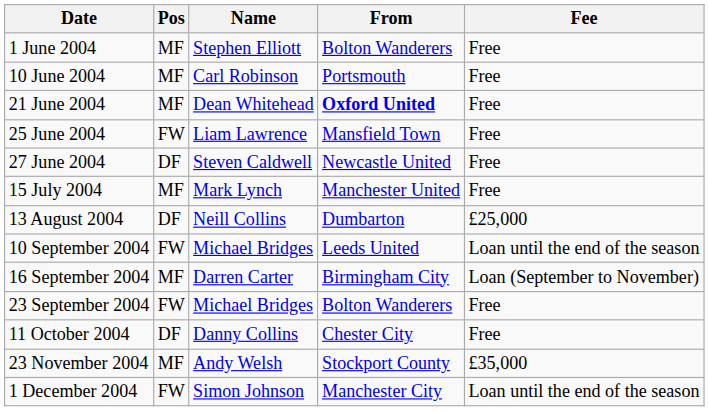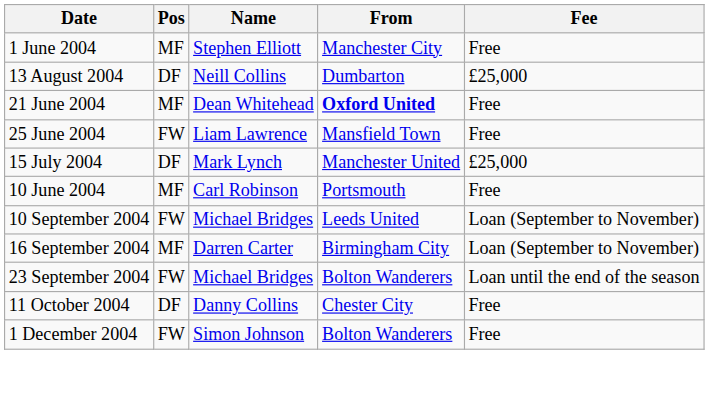1 June 2004 | From: Bolton Wanderers -> Manchester City
rows swapped: 10 June 2004 <-> 13 August 2004
- row: 27 June 2004 | DF | Steven Caldwell | Newcastle United | Free
15 July 2004 | Pos: MF -> DF
15 July 2004 | Fee: Free -> £25,000
10 September 2004 | Fee: Loan until the end of the season -> Loan (September to November)
23 September 2004 | Fee: Free -> Loan until the end of the season
- row: 23 November 2004 | MF | Andy Welsh | Stockport County | £35,000
1 December 2004 | From: Manchester City -> Bolton Wanderers
1 December 2004 | Fee: Loan until the end of the season -> Free
